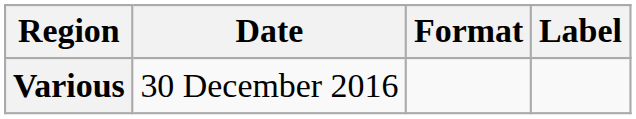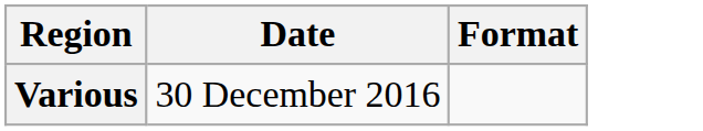- column: Label
